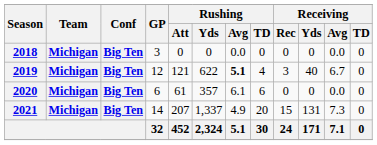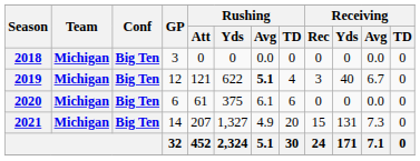2020 | Rushing / Yds: 357 -> 375
2021 | Rushing / Yds: 1,337 -> 1,327
